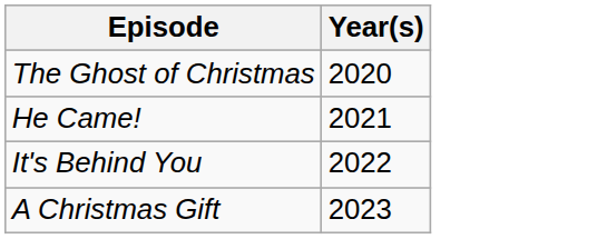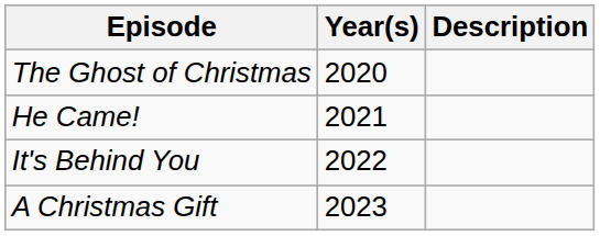+ column: Description
